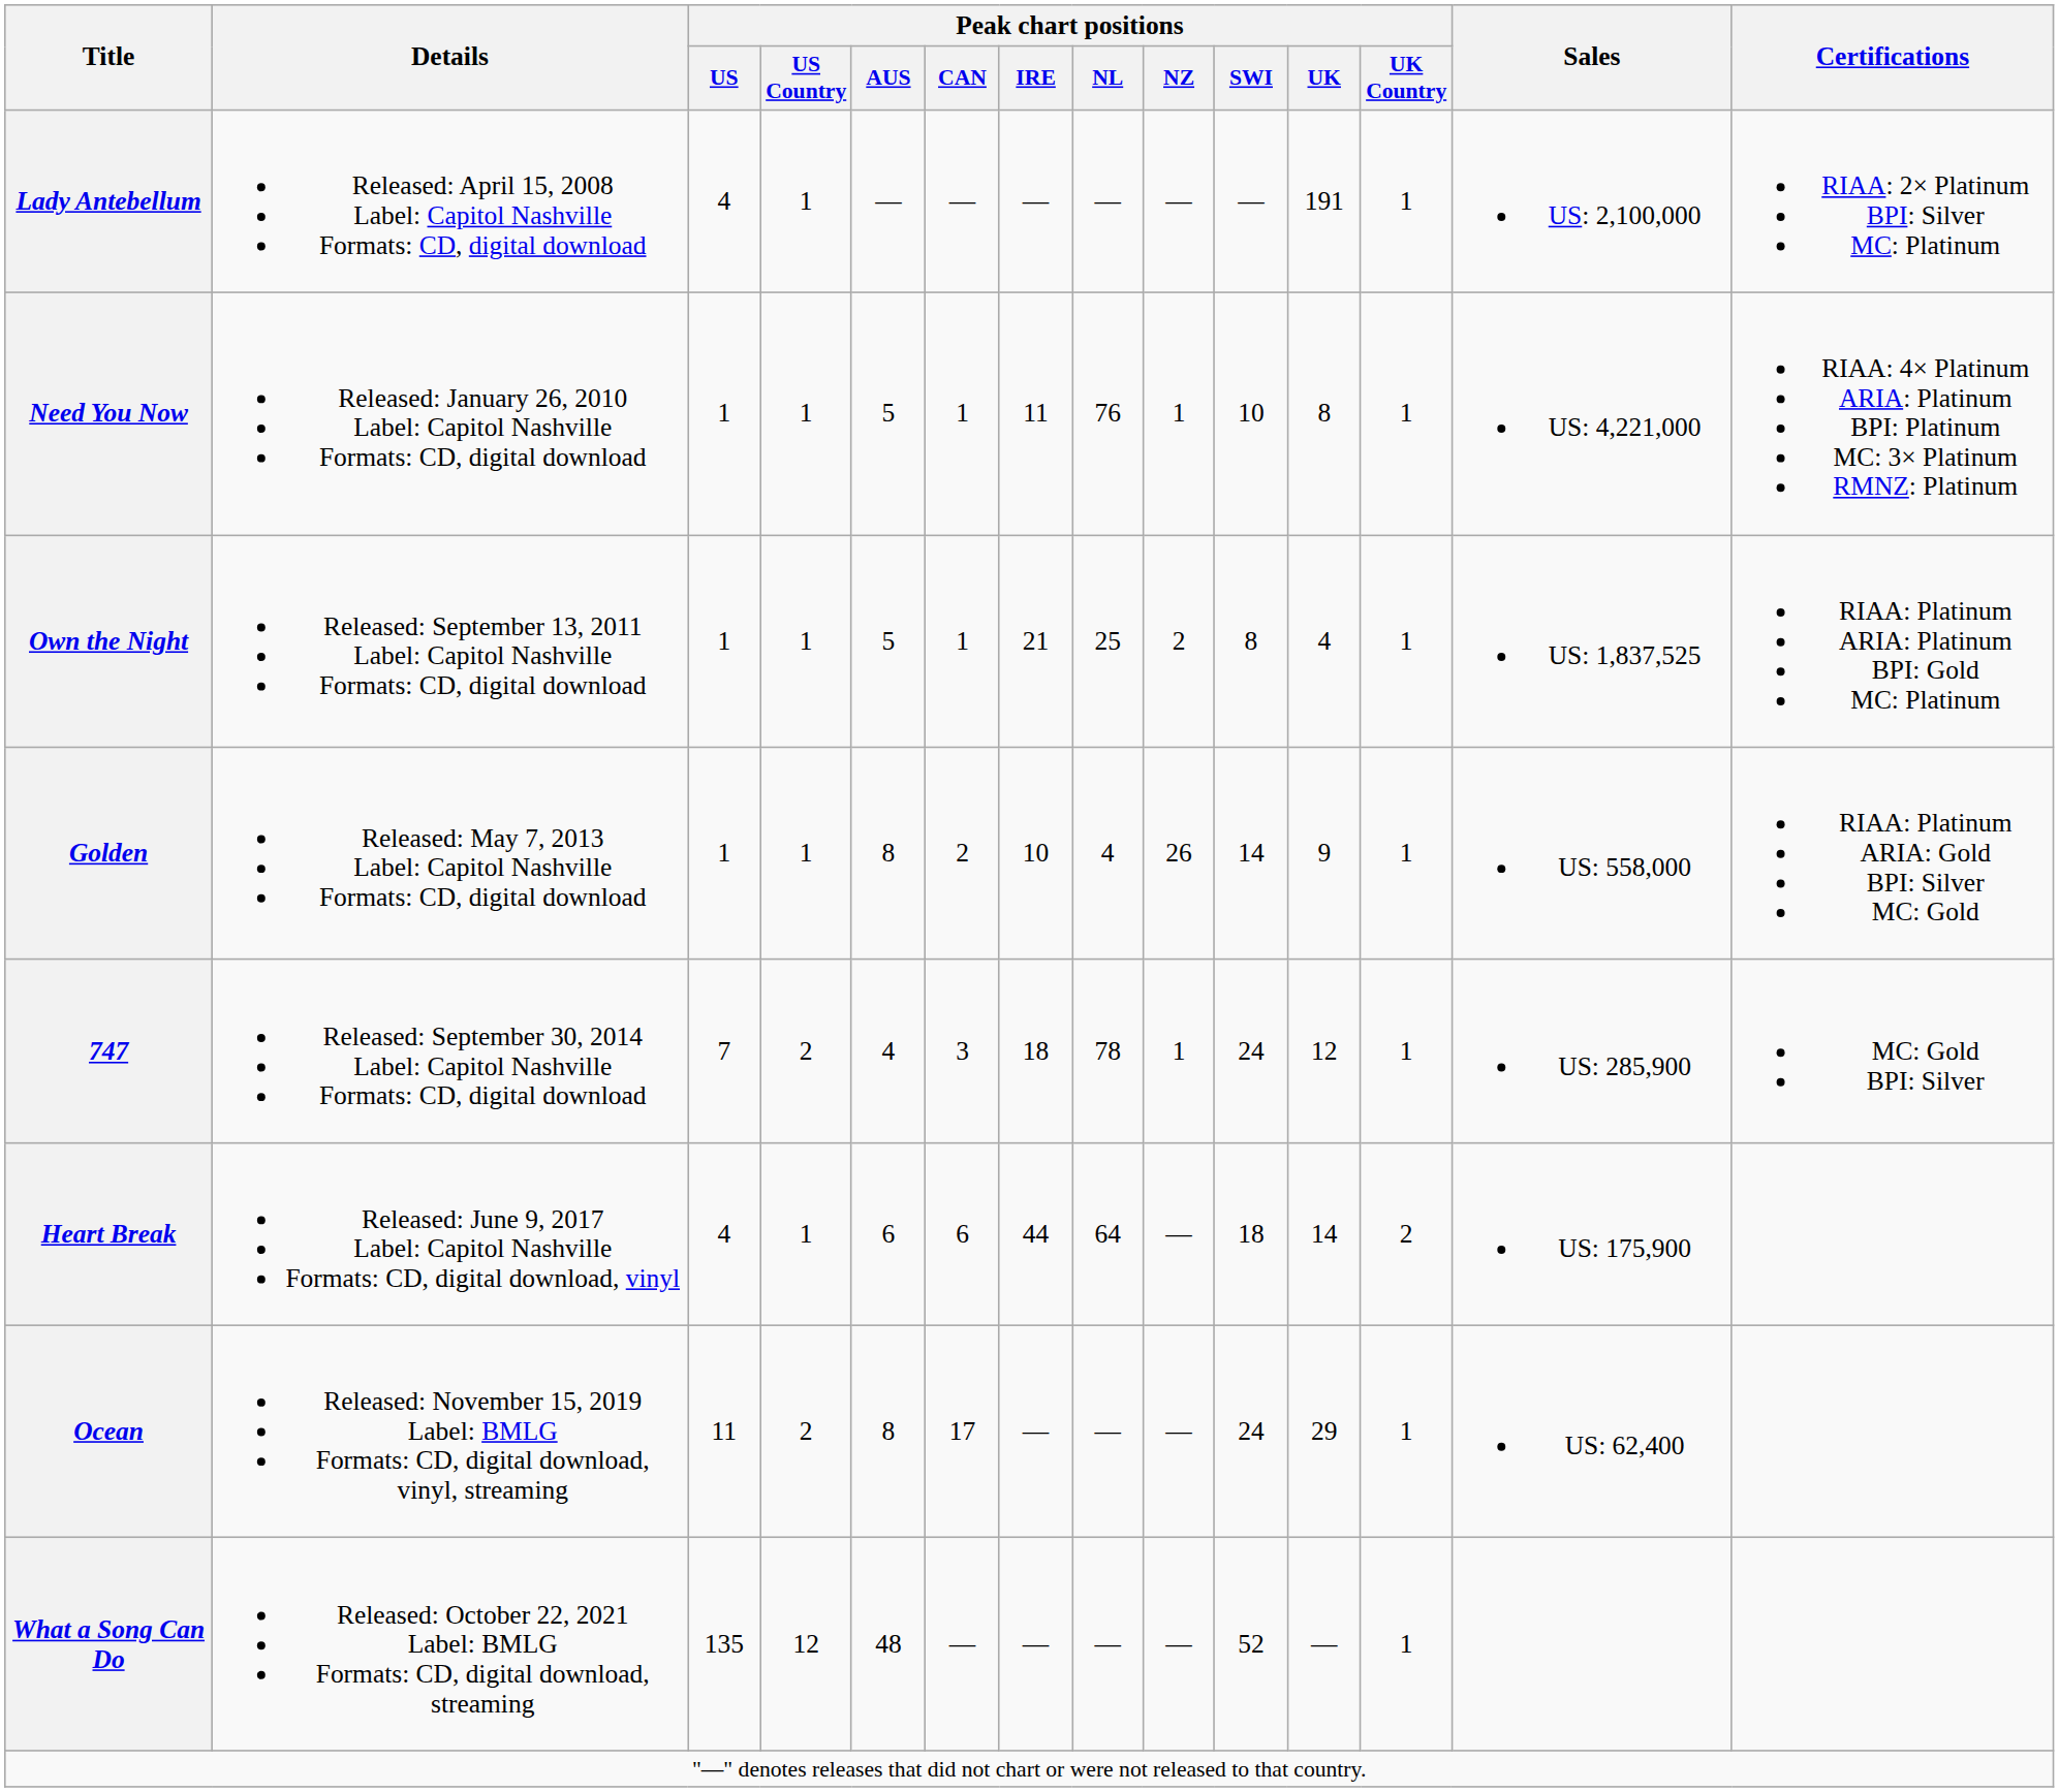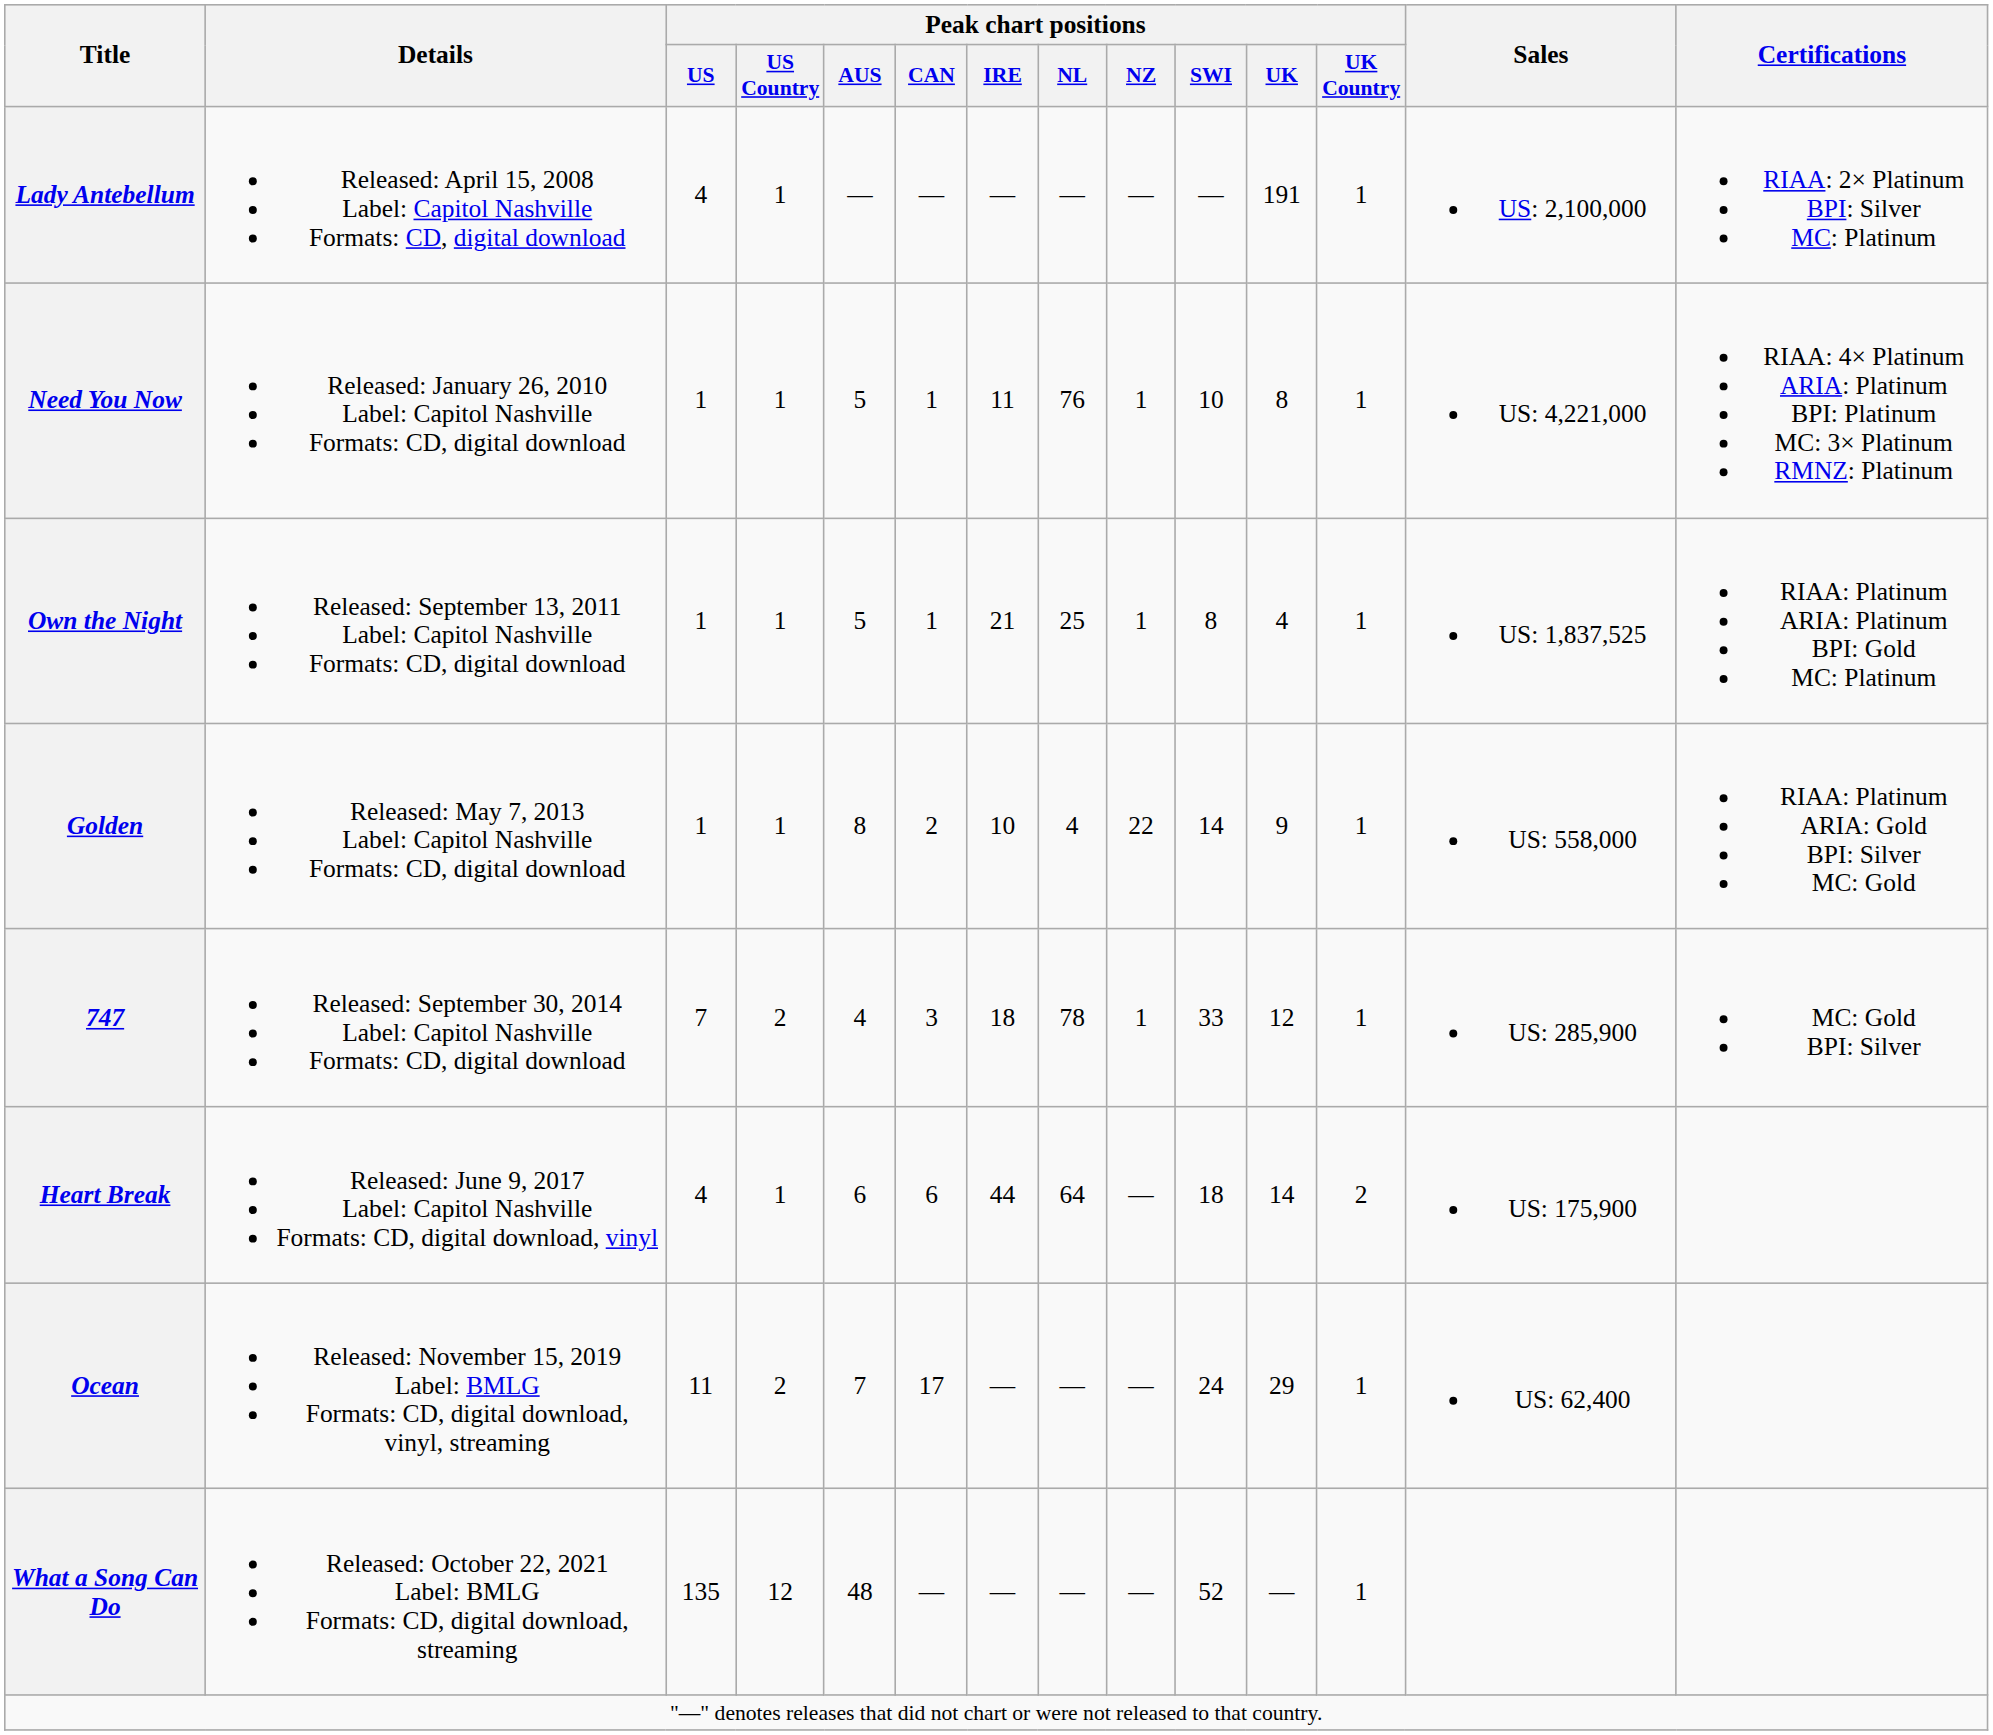Own the Night | Peak chart positions / NZ: 2 -> 1
Golden | Peak chart positions / NZ: 26 -> 22
747 | Peak chart positions / SWI: 24 -> 33
Ocean | Peak chart positions / AUS: 8 -> 7
